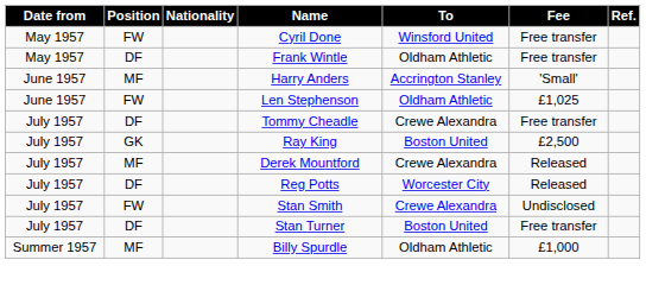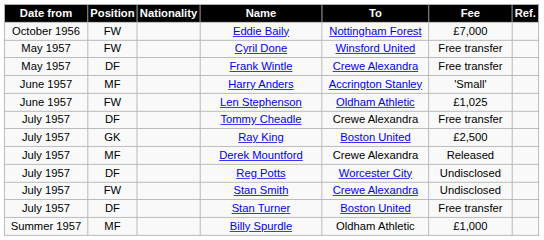+ row: October 1956 | FW | Eddie Baily | Nottingham Forest | £7,000
Frank Wintle | To: Oldham Athletic -> Crewe Alexandra
Reg Potts | Fee: Released -> Undisclosed
